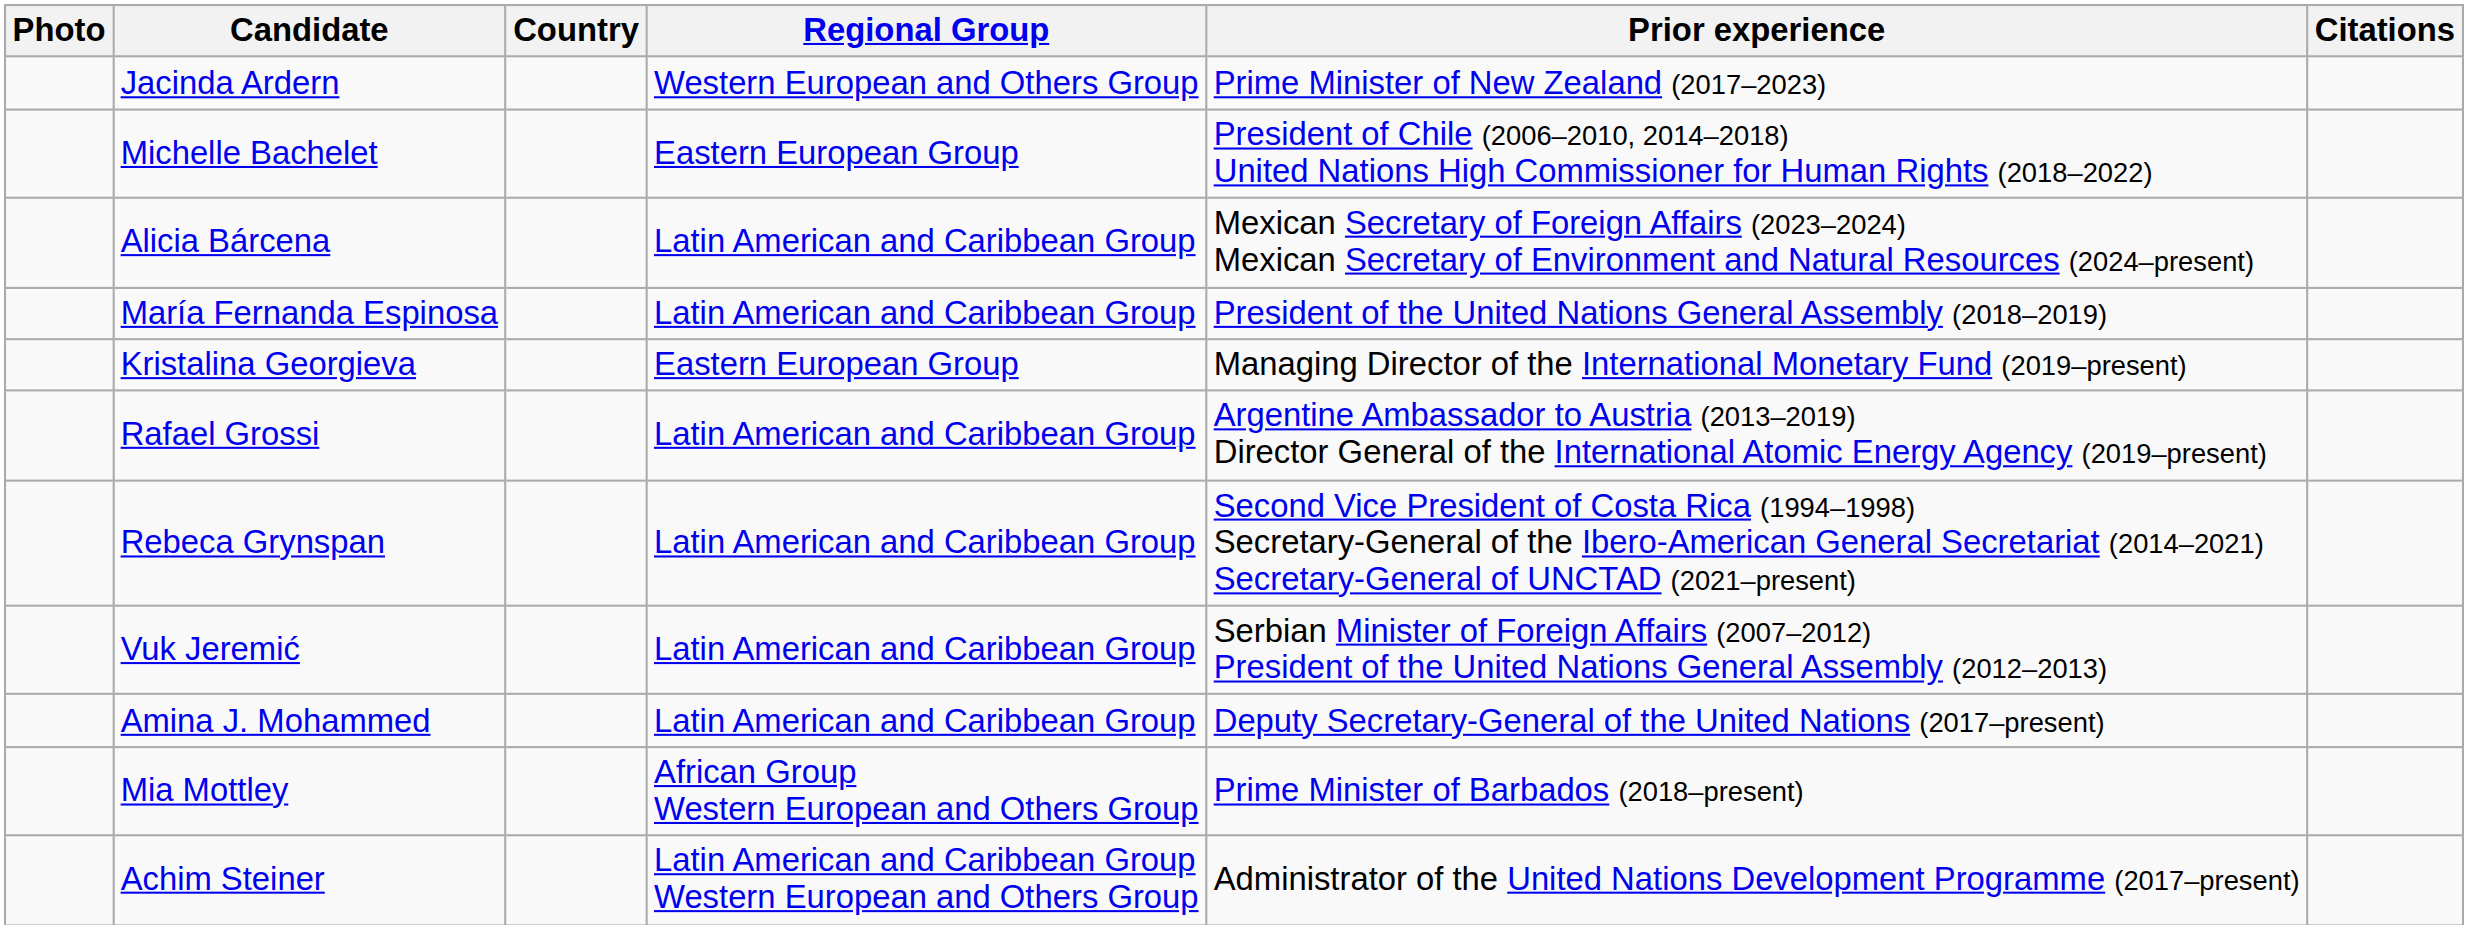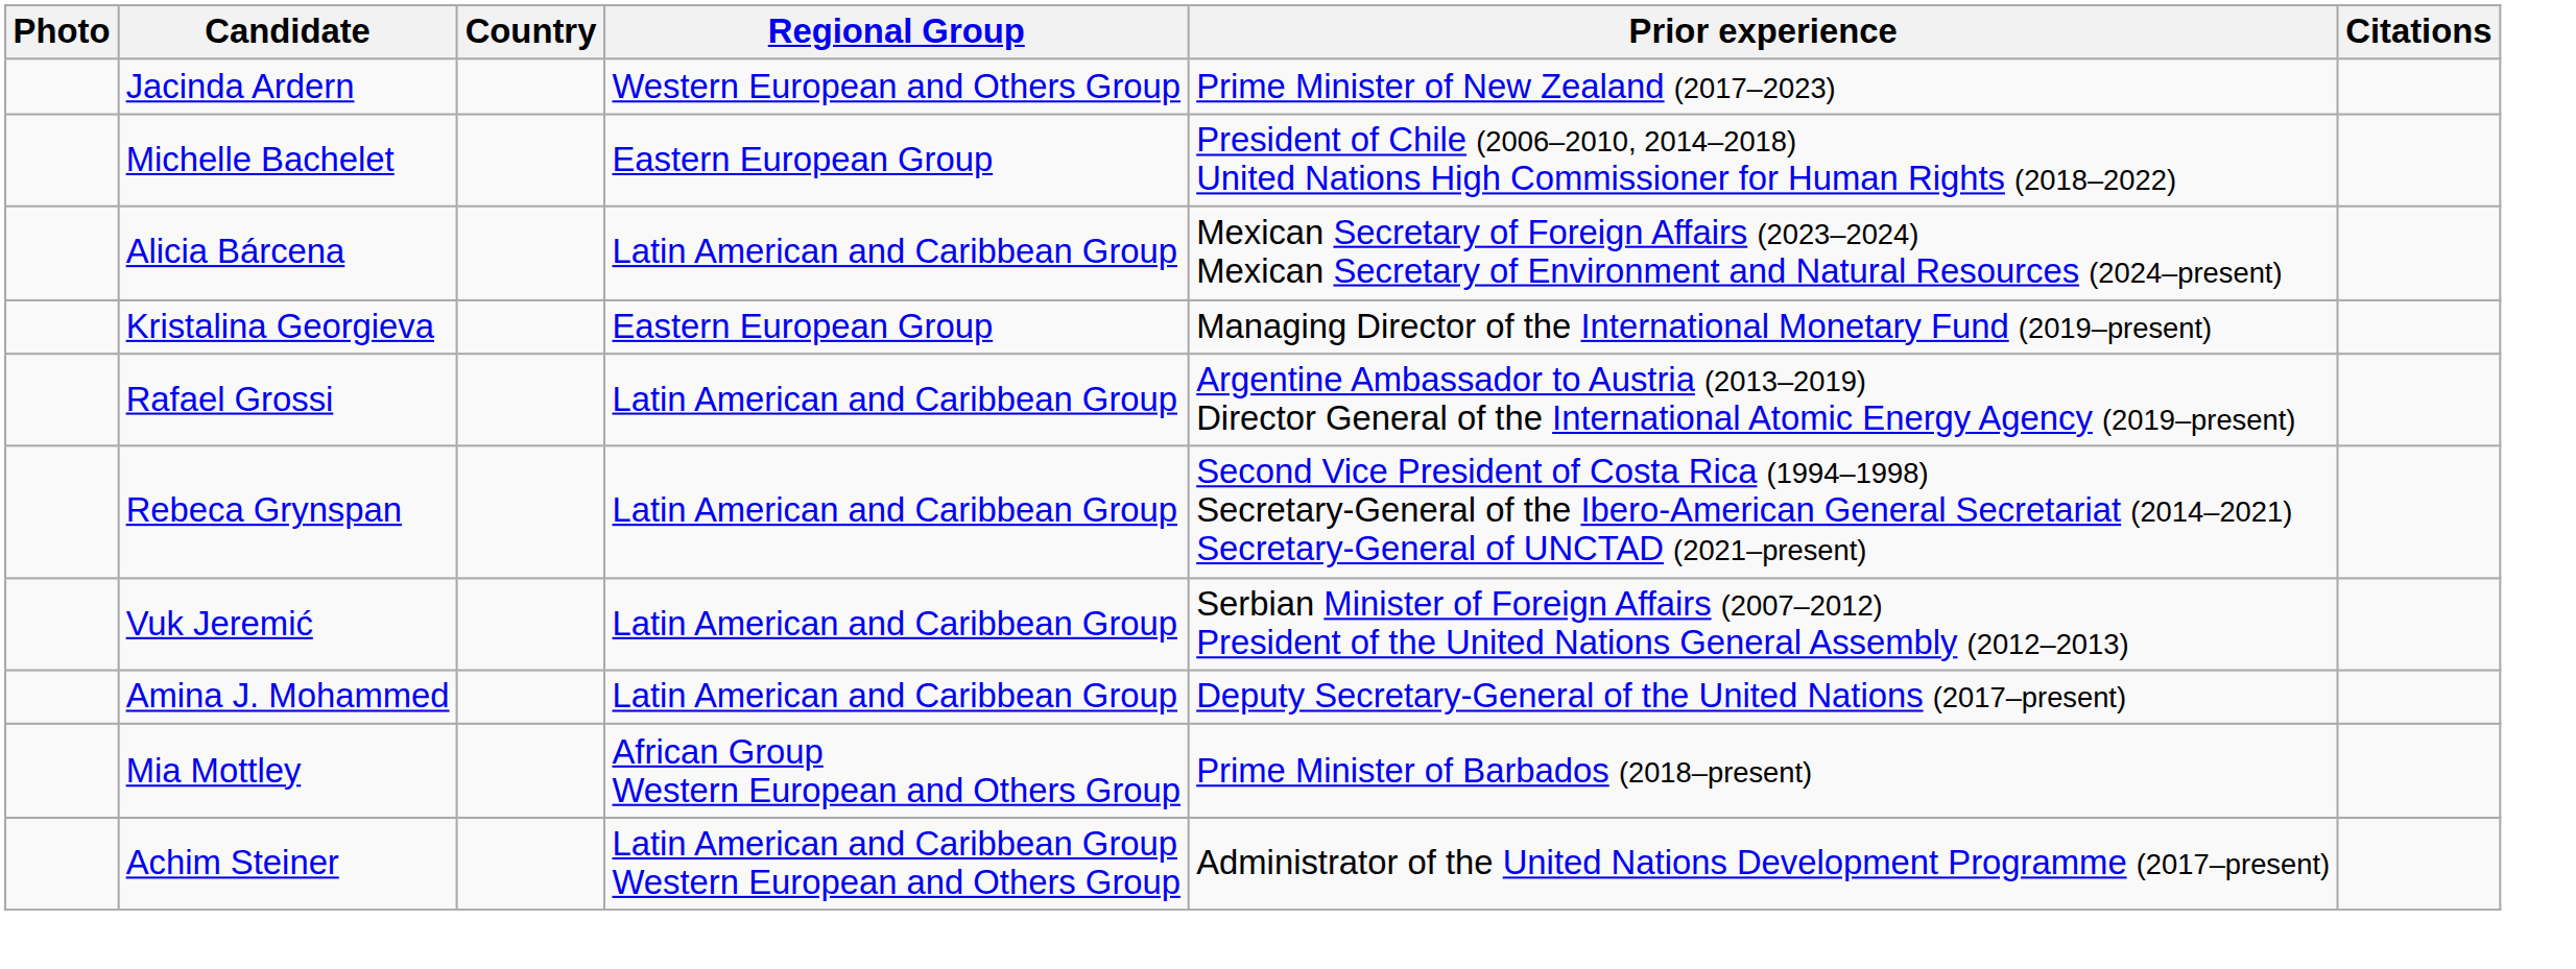- row: María Fernanda Espinosa | Latin American and Caribbean Group | President of the United Nations General Assembly (2018–2019)
